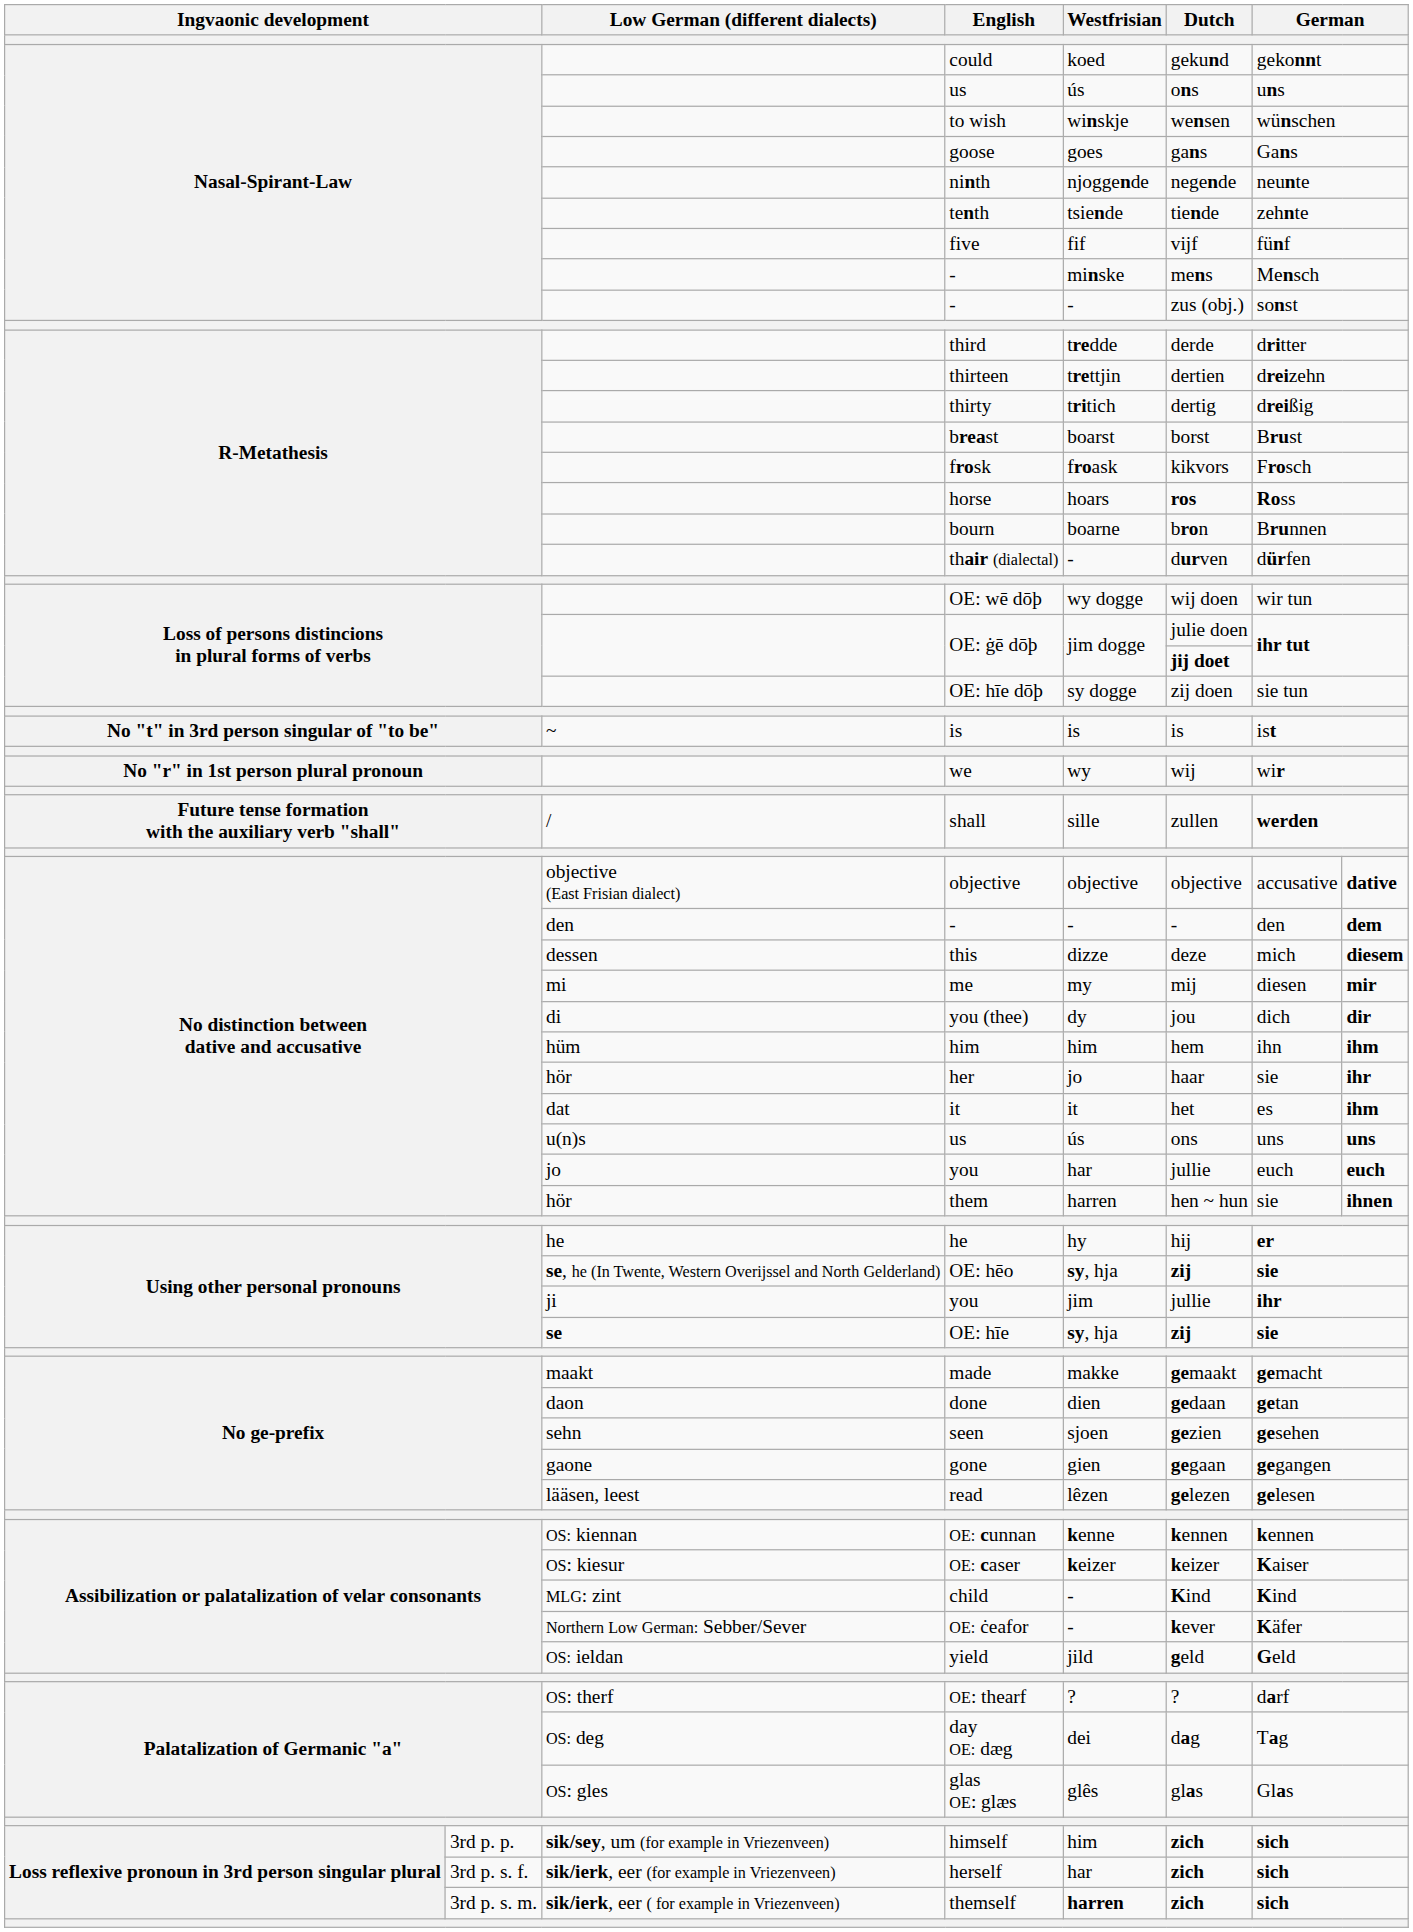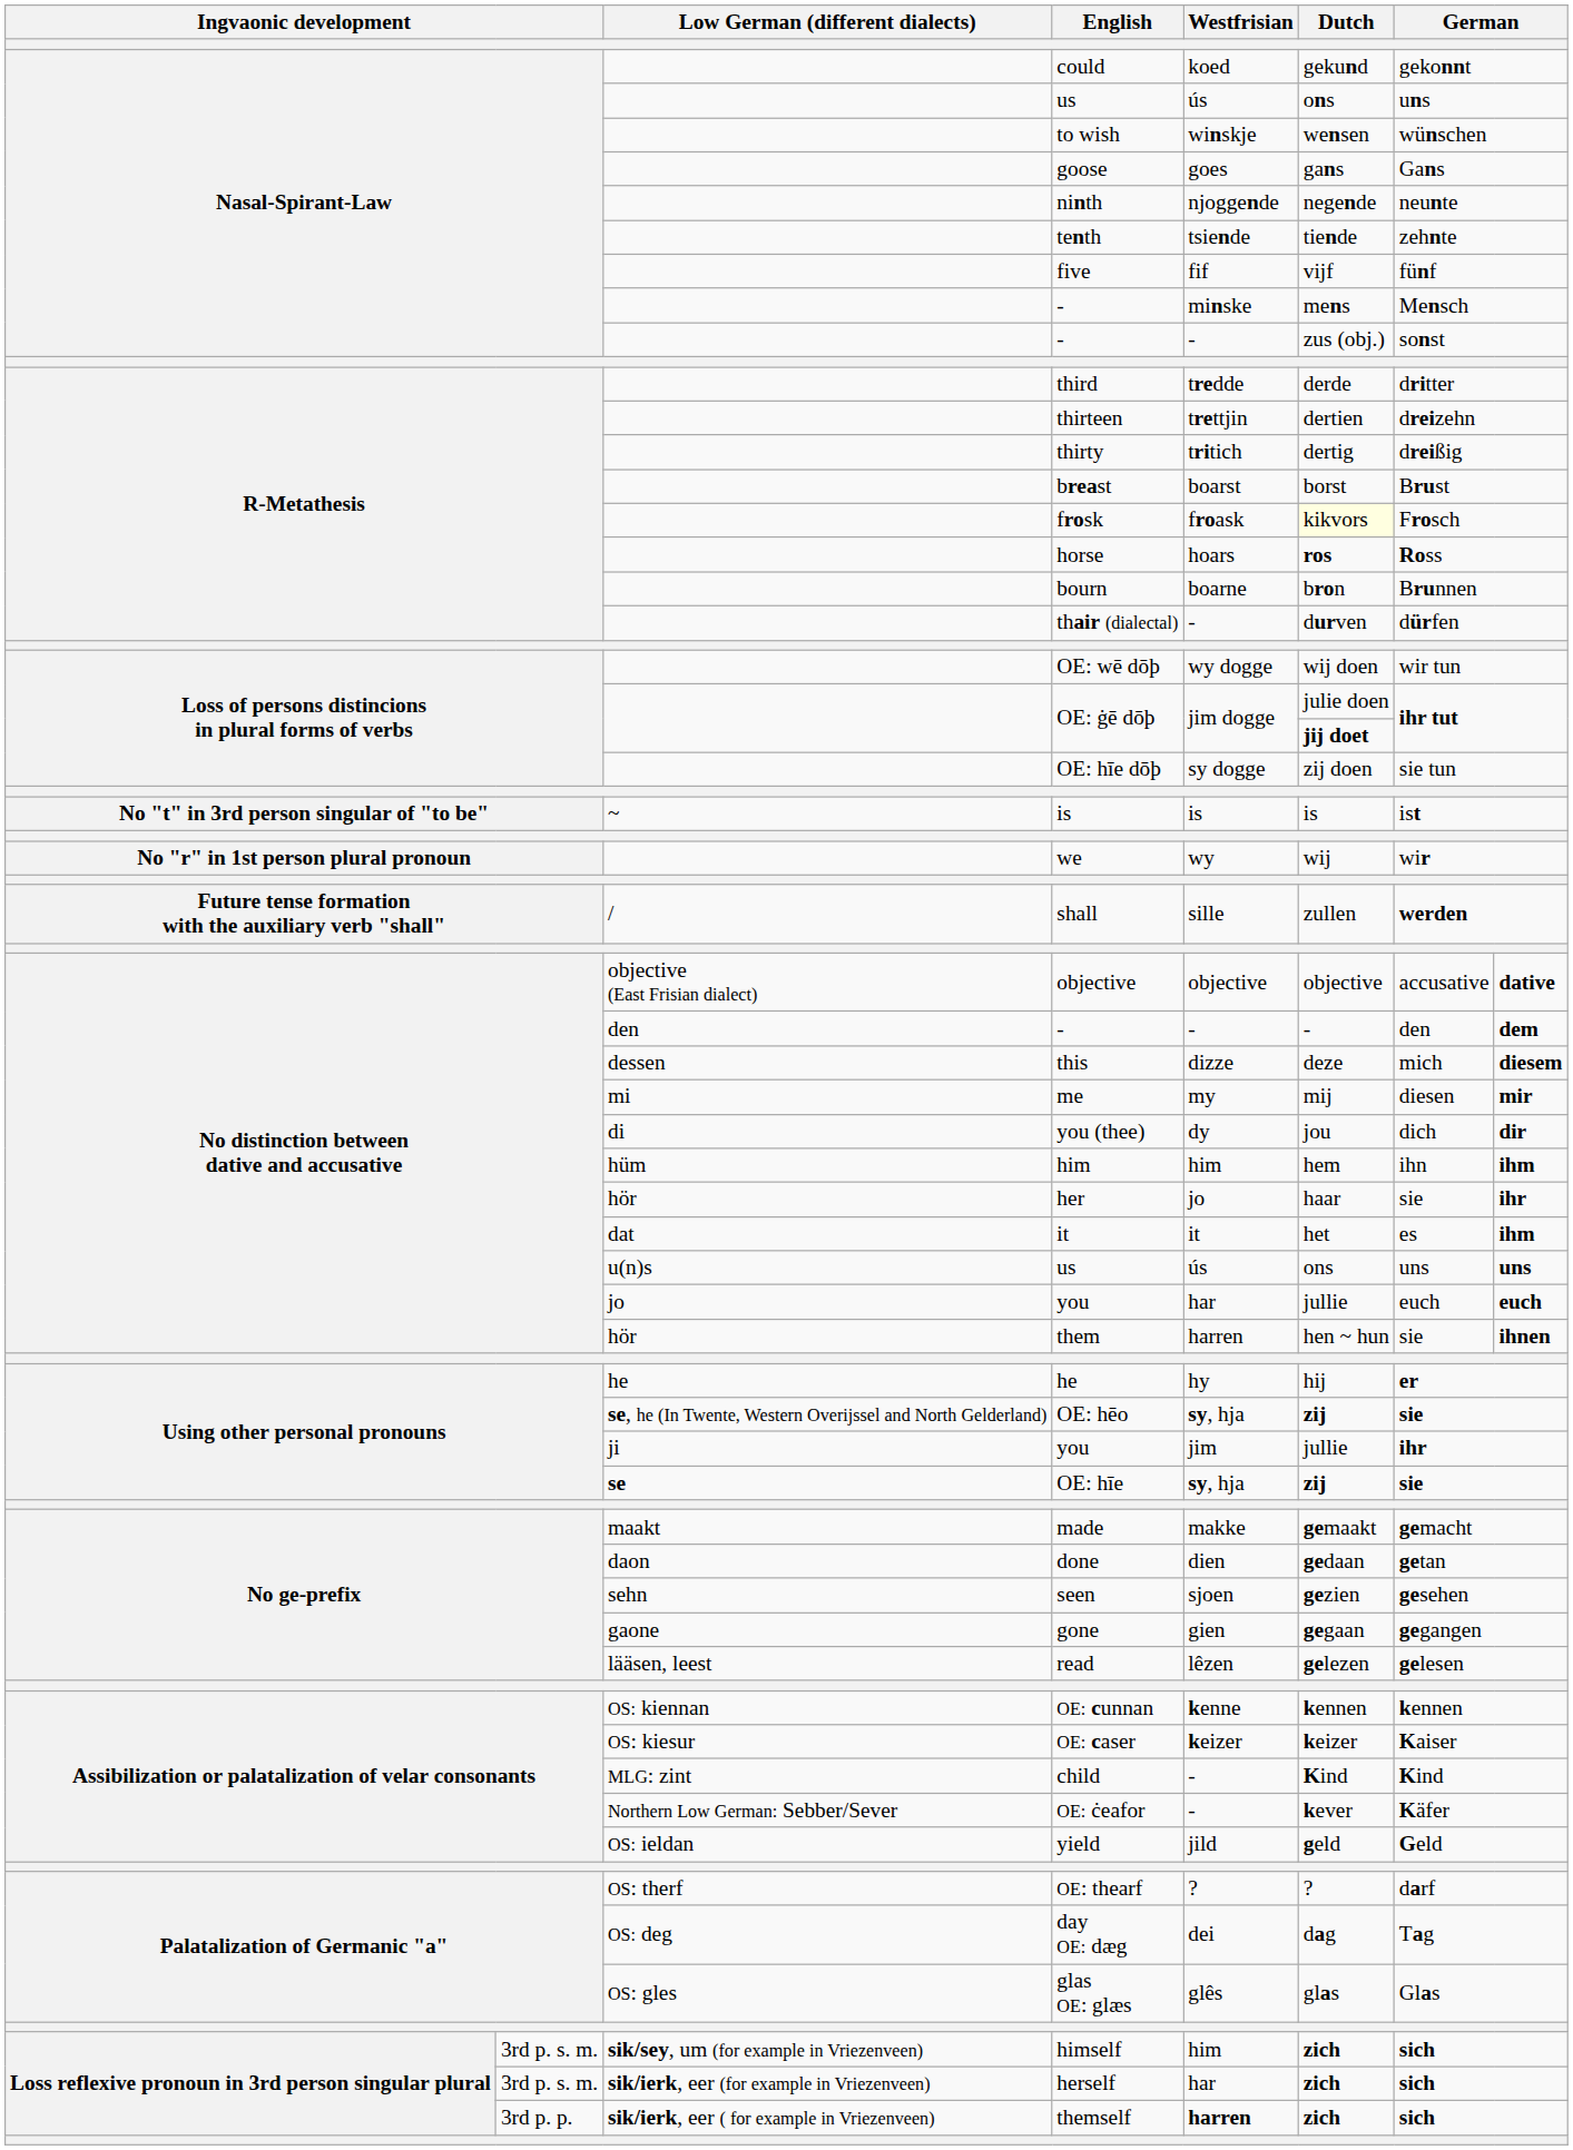frosk | Dutch: no background -> lightyellow background
himself | column 2: 3rd p. p. -> 3rd p. s. m.
herself | column 2: 3rd p. s. f. -> 3rd p. s. m.
themself | column 2: 3rd p. s. m. -> 3rd p. p.
